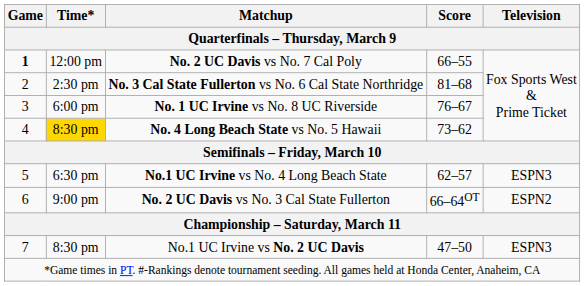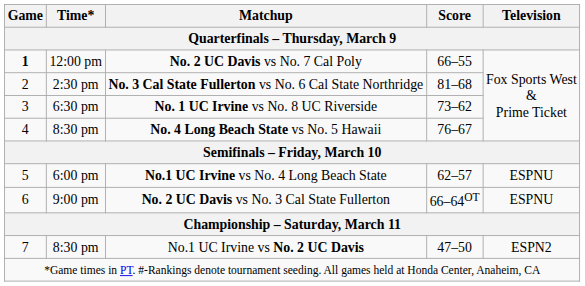No. 1 UC Irvine vs No. 8 UC Riverside | Time*: 6:00 pm -> 6:30 pm
No. 1 UC Irvine vs No. 8 UC Riverside | Score: 76–67 -> 73–62
No. 4 Long Beach State vs No. 5 Hawaii | Time*: gold background -> no background
No. 4 Long Beach State vs No. 5 Hawaii | Score: 73–62 -> 76–67
No.1 UC Irvine vs No. 4 Long Beach State | Time*: 6:30 pm -> 6:00 pm
No.1 UC Irvine vs No. 4 Long Beach State | Television: ESPN3 -> ESPNU
No. 2 UC Davis vs No. 3 Cal State Fullerton | Television: ESPN2 -> ESPNU
No.1 UC Irvine vs No. 2 UC Davis | Television: ESPN3 -> ESPN2
